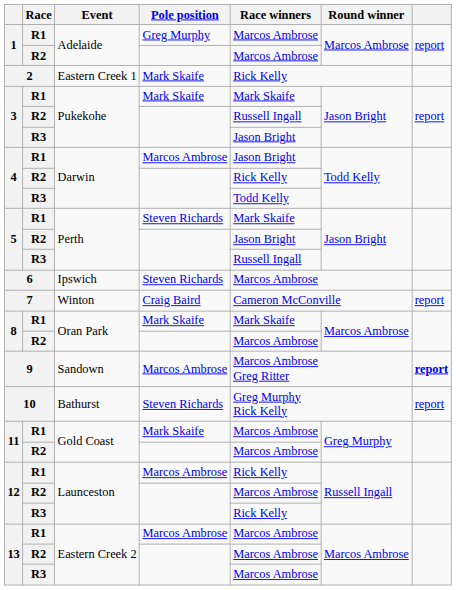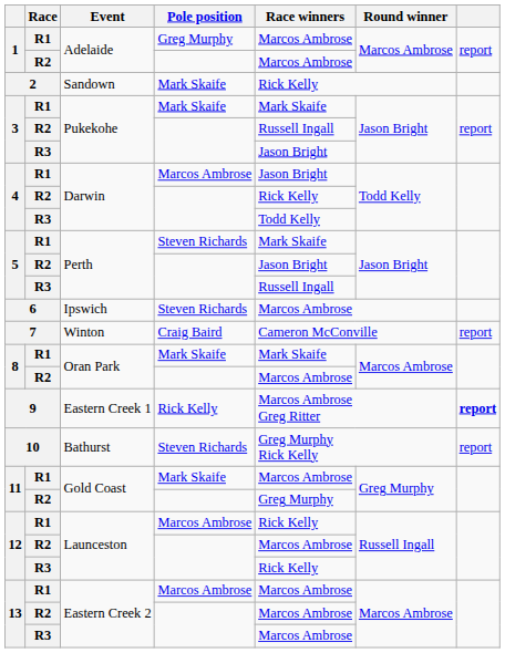2 | Event: Eastern Creek 1 -> Sandown
9 | Event: Sandown -> Eastern Creek 1
9 | Pole position: Marcos Ambrose -> Rick Kelly
11 / R2 | Race winners: Marcos Ambrose -> Greg Murphy
